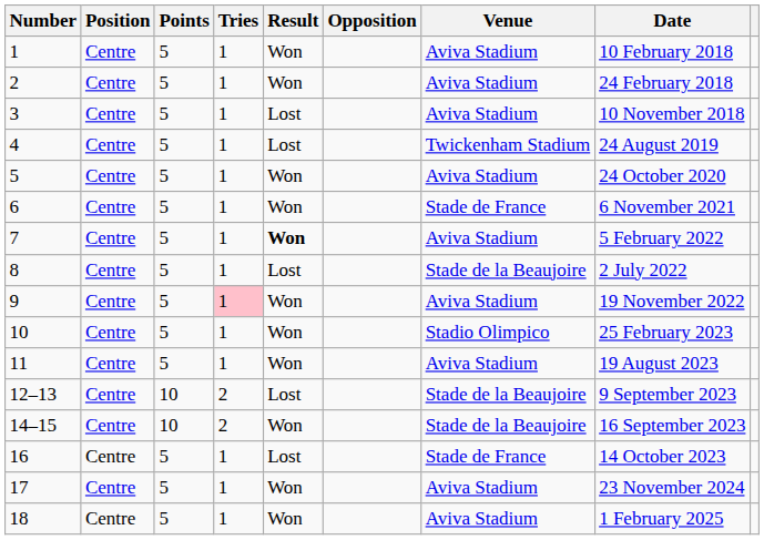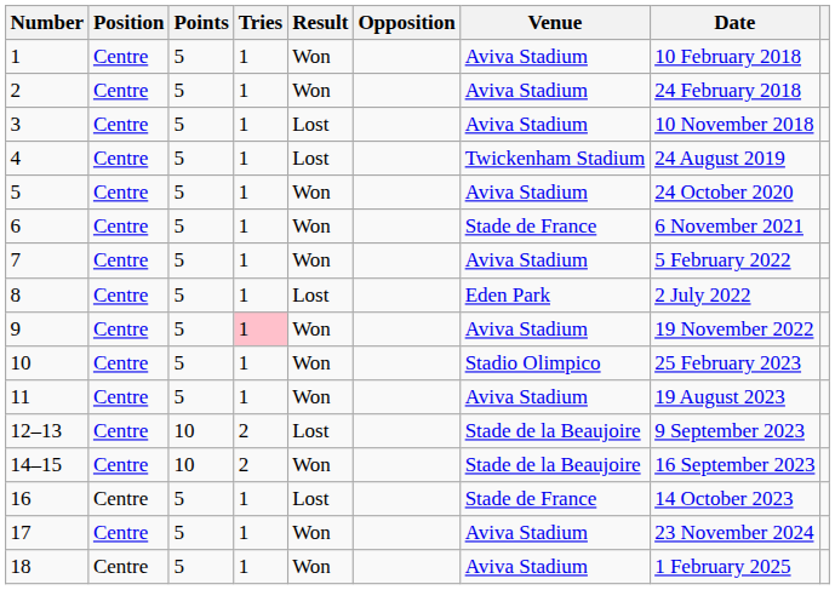7 | Result: bold -> normal
8 | Venue: Stade de la Beaujoire -> Eden Park
